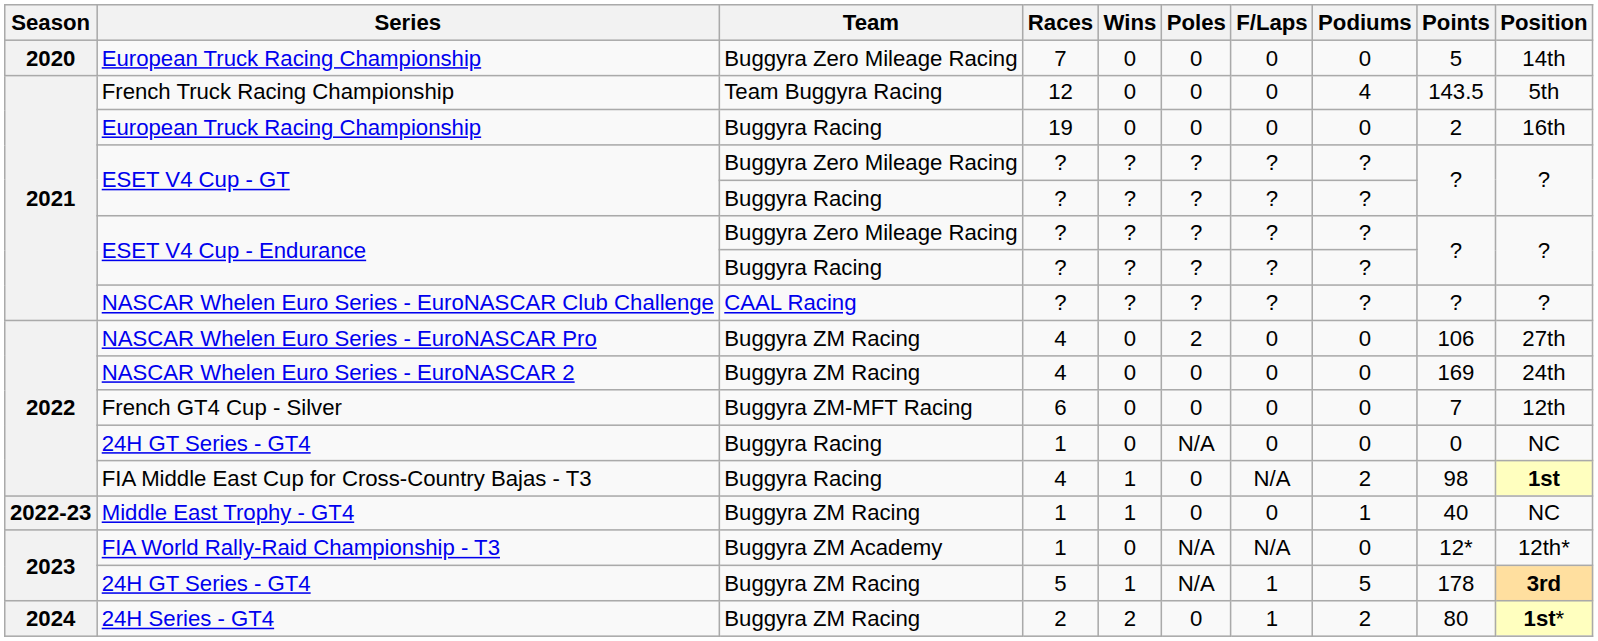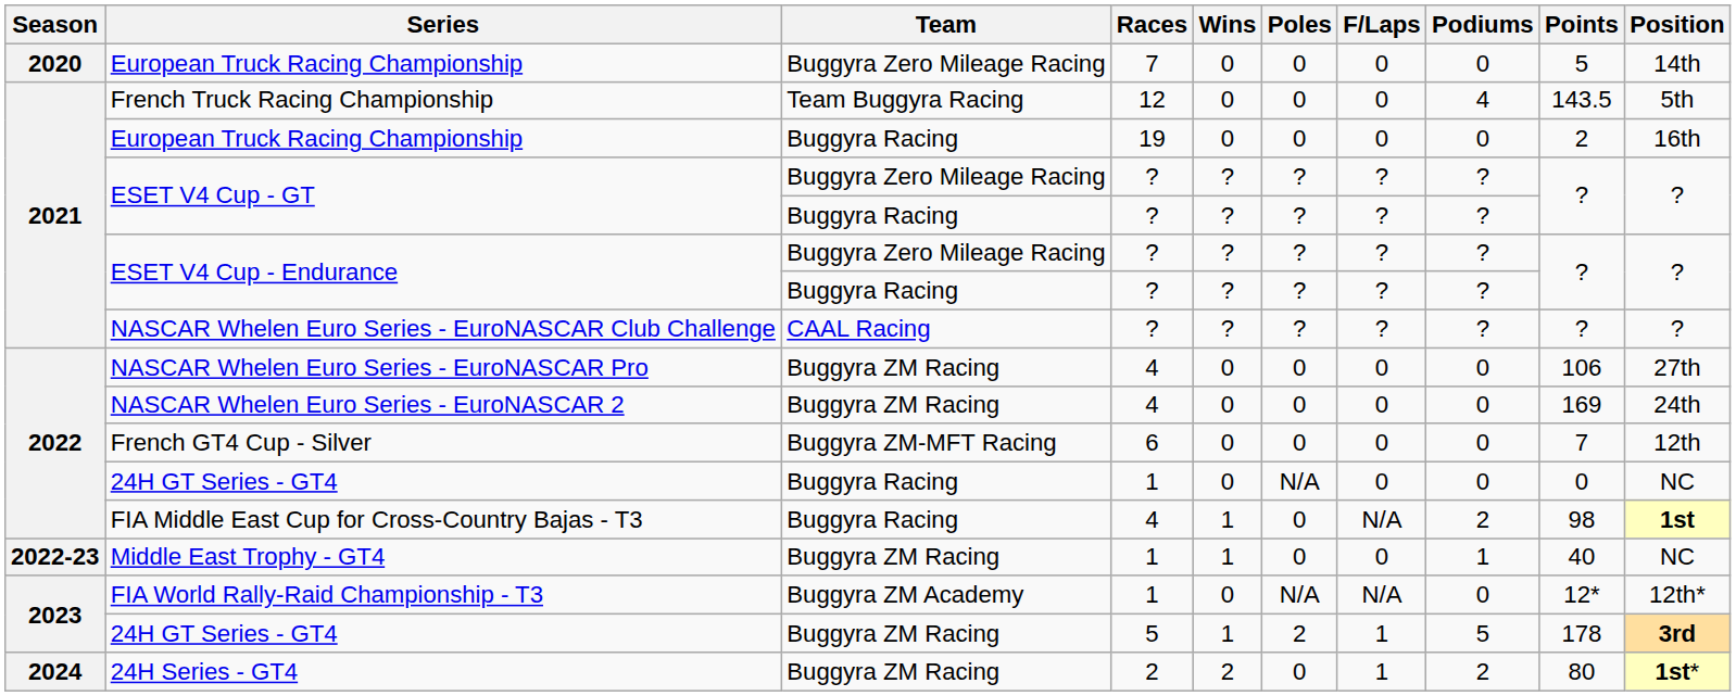NASCAR Whelen Euro Series - EuroNASCAR Pro | Poles: 2 -> 0
24H GT Series - GT4 / Buggyra ZM Racing | Poles: N/A -> 2
